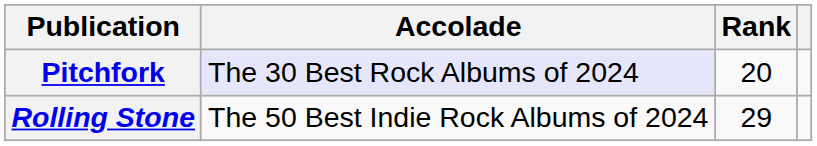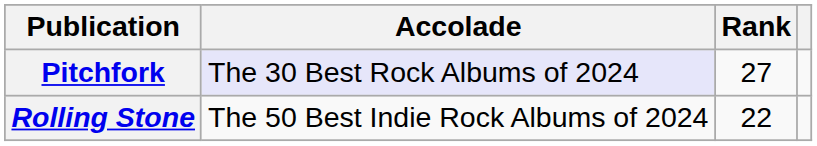Pitchfork | Rank: 20 -> 27
Rolling Stone | Rank: 29 -> 22
